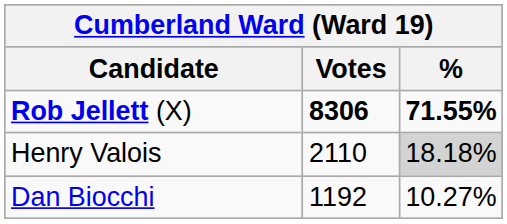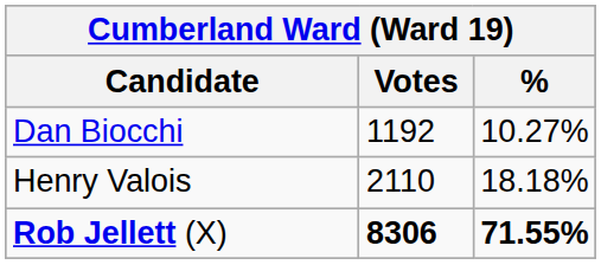rows swapped: Rob Jellett (X) <-> Dan Biocchi
Henry Valois | %: lightgrey background -> no background
